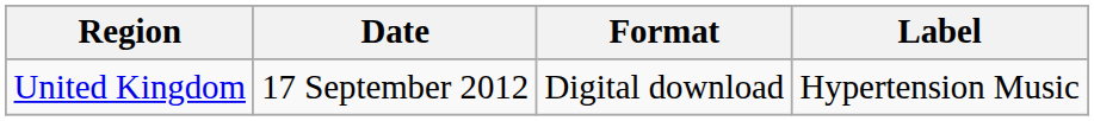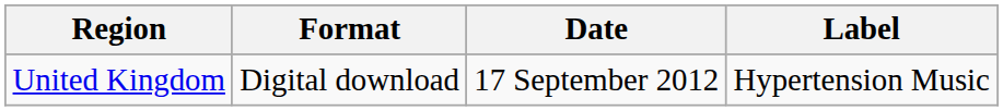columns swapped: Date <-> Format
